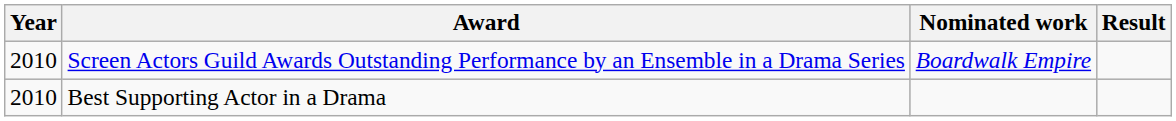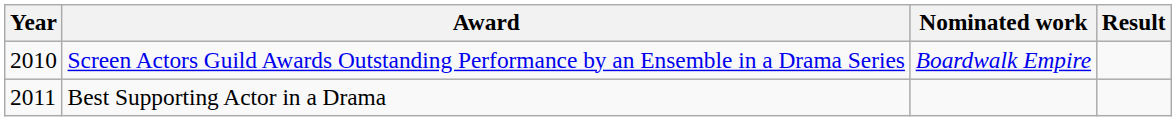Best Supporting Actor in a Drama | Year: 2010 -> 2011
